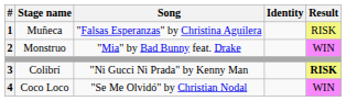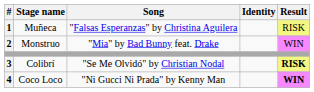Colibrí | Song: "Ni Gucci Ni Prada" by Kenny Man -> "Se Me Olvidó" by Christian Nodal
Coco Loco | Song: "Se Me Olvidó" by Christian Nodal -> "Ni Gucci Ni Prada" by Kenny Man
Coco Loco | Result: normal -> bold
